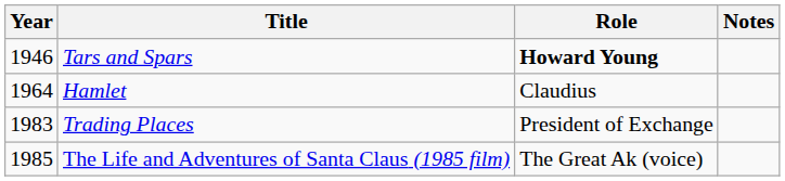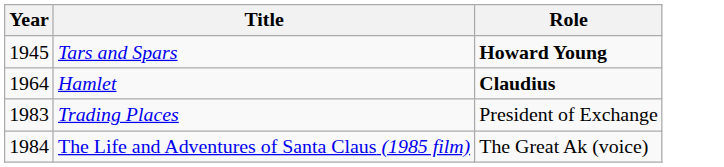- column: Notes
Tars and Spars | Year: 1946 -> 1945
Hamlet | Role: normal -> bold
The Life and Adventures of Santa Claus (1985 film) | Year: 1985 -> 1984
